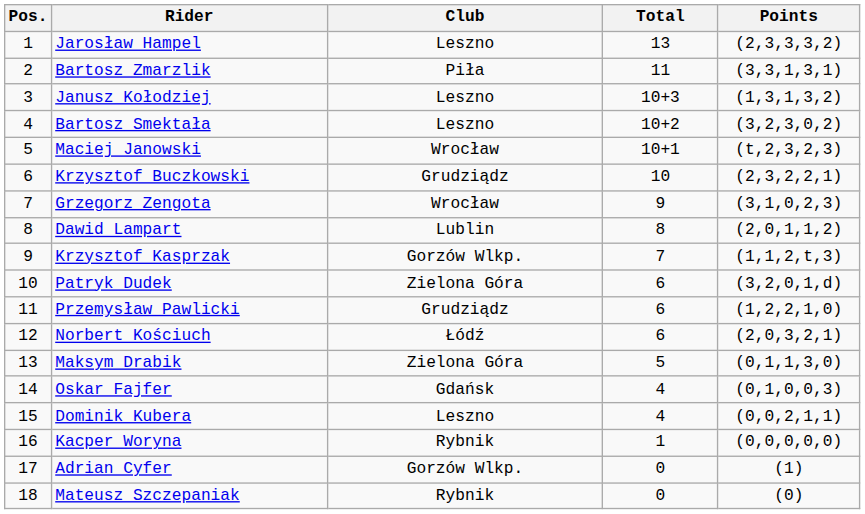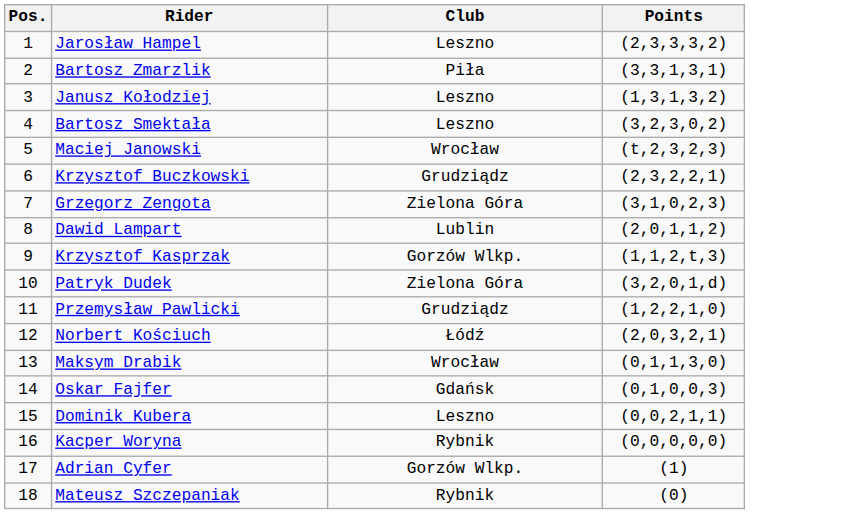- column: Total | 13 | 11 | 10+3 | 10+2 | 10+1 | 10 | 9 | 8 | 7 | 6 | 6 | 6 | 5 | 4 | 4 | 1 | 0 | 0
Grzegorz Zengota | Club: Wrocław -> Zielona Góra
Maksym Drabik | Club: Zielona Góra -> Wrocław
